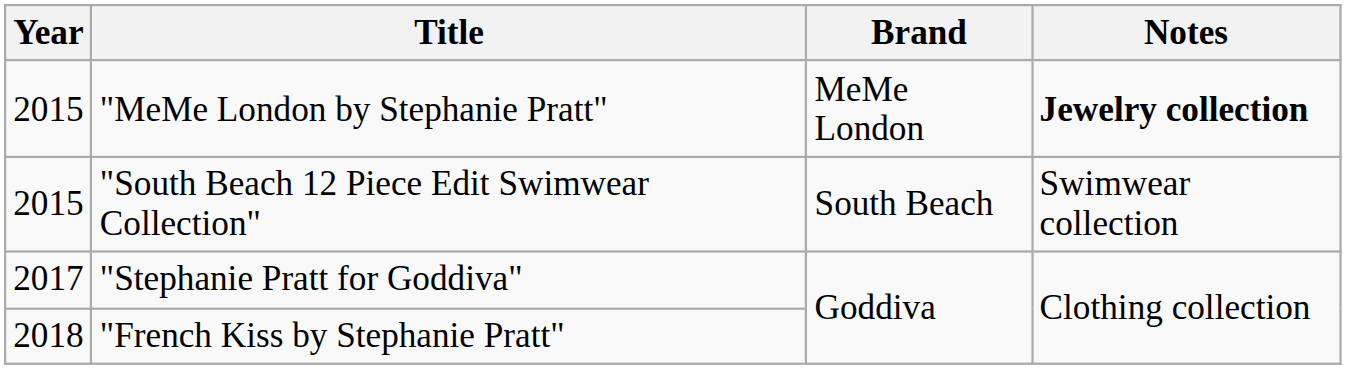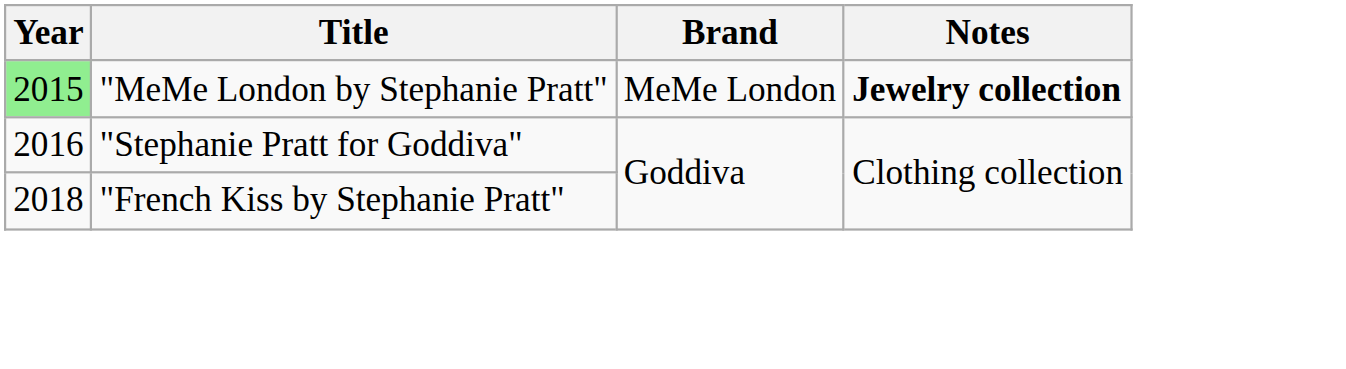"MeMe London by Stephanie Pratt" | Year: no background -> lightgreen background
- row: 2015 | "South Beach 12 Piece Edit Swimwear Collection" | South Beach | Swimwear collection
"Stephanie Pratt for Goddiva" | Year: 2017 -> 2016
